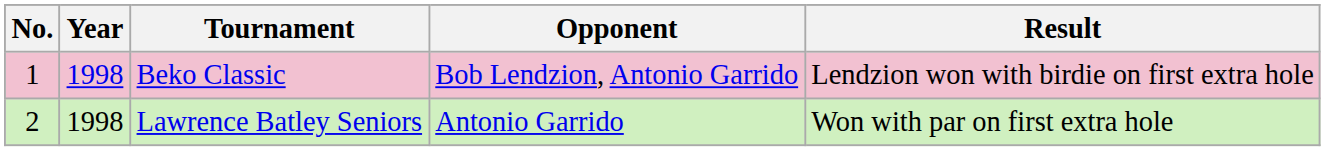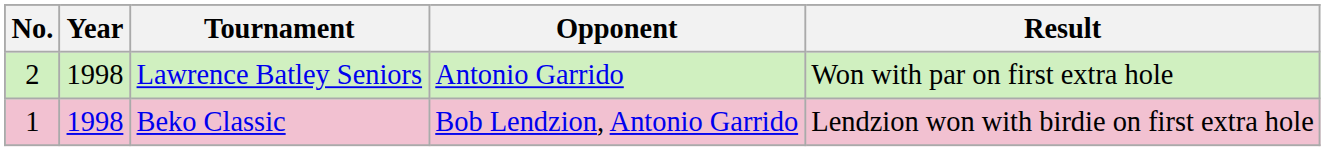rows swapped: Beko Classic <-> Lawrence Batley Seniors
